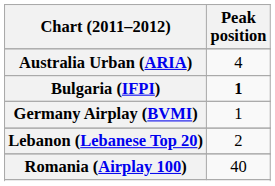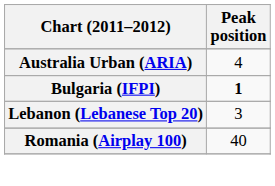- row: Germany Airplay (BVMI) | 1
Lebanon (Lebanese Top 20) | Peak position: 2 -> 3
